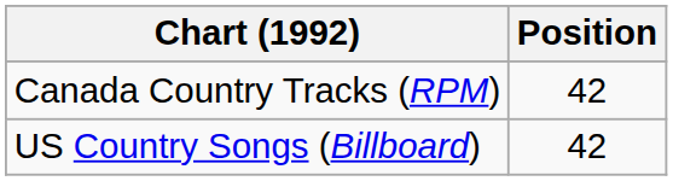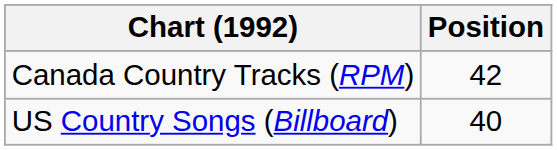US Country Songs (Billboard) | Position: 42 -> 40
